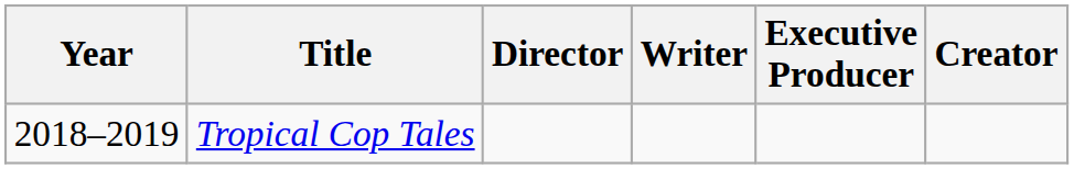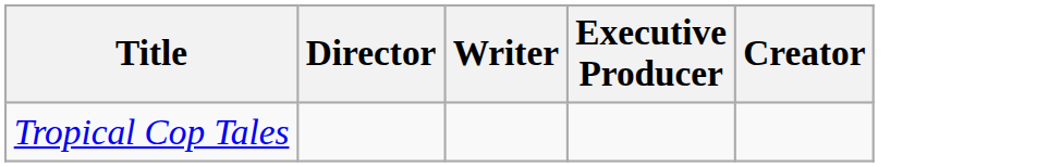- column: Year | 2018–2019
